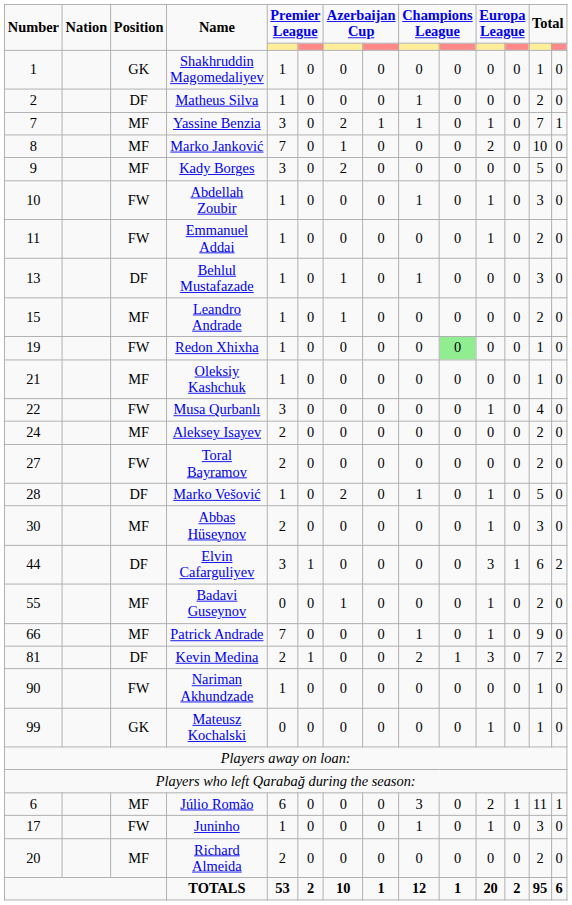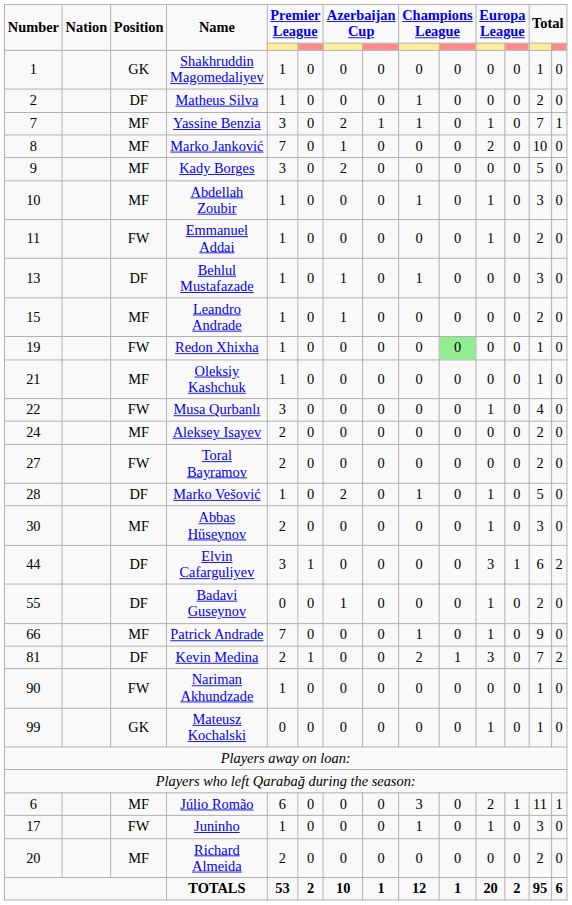Abdellah Zoubir | Position: FW -> MF
Badavi Guseynov | Position: MF -> DF
